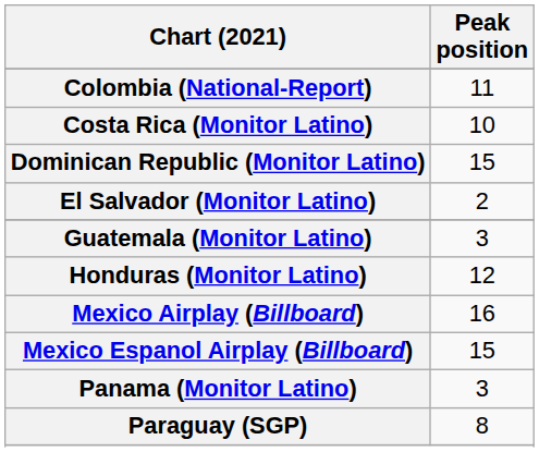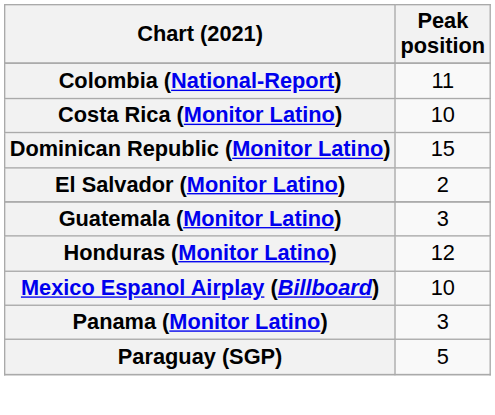- row: Mexico Airplay (Billboard) | 16
Mexico Espanol Airplay (Billboard) | Peak position: 15 -> 10
Paraguay (SGP) | Peak position: 8 -> 5
